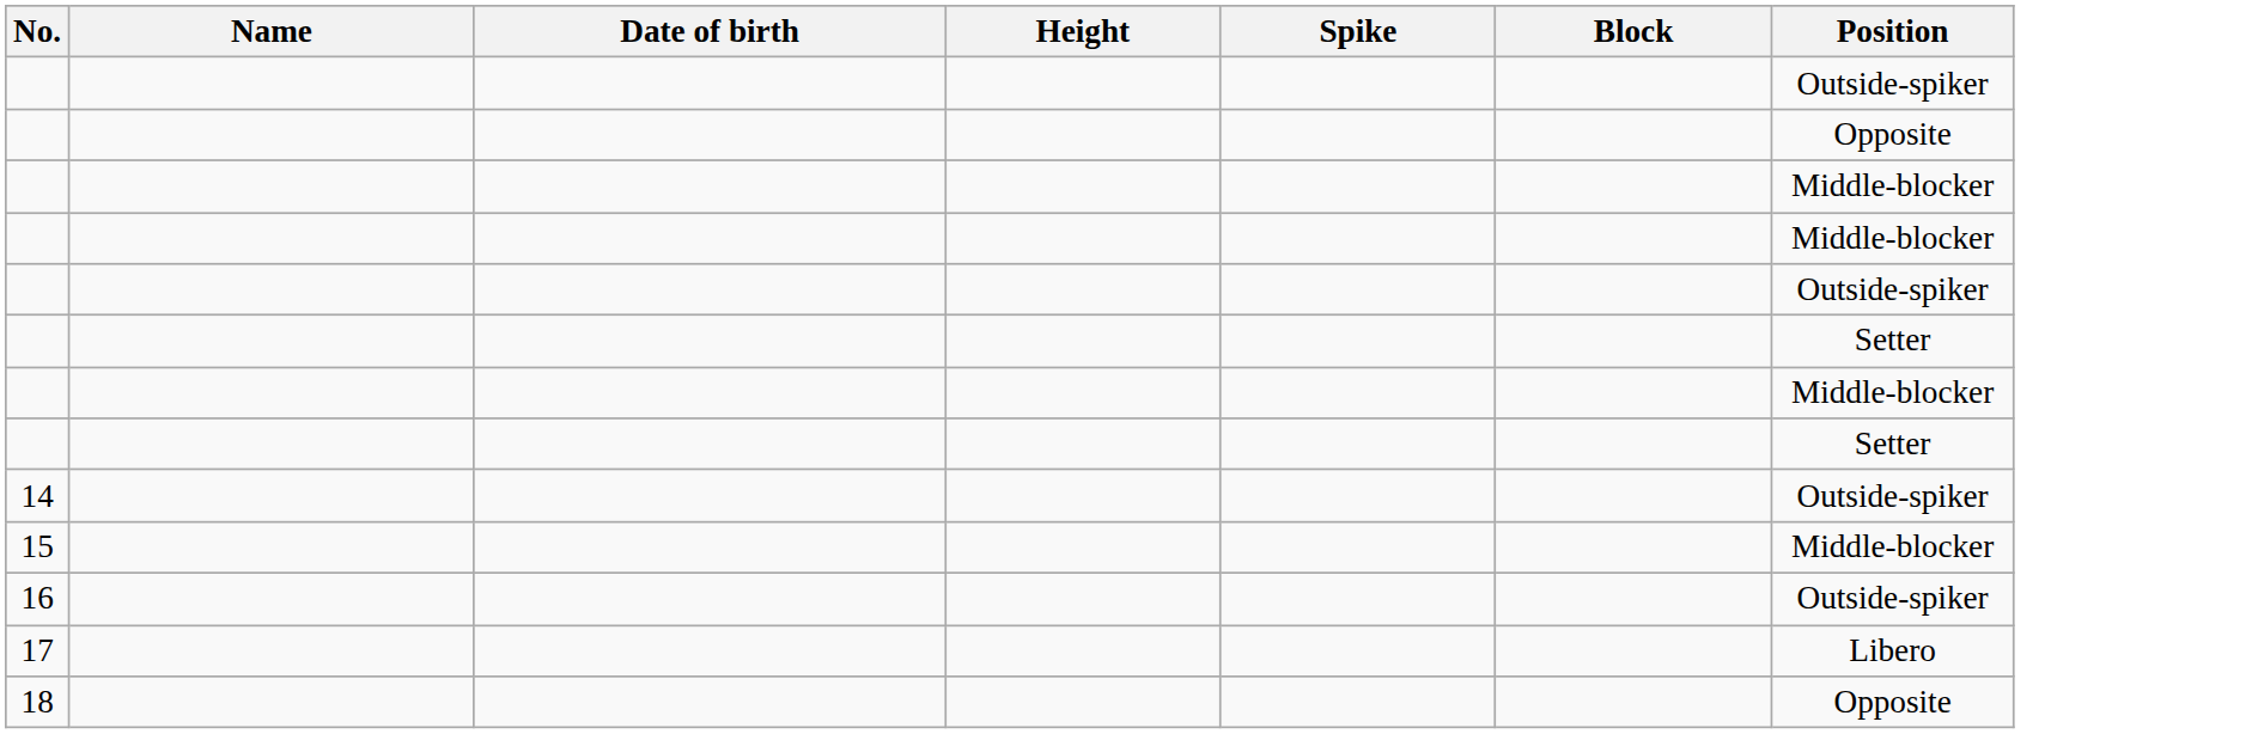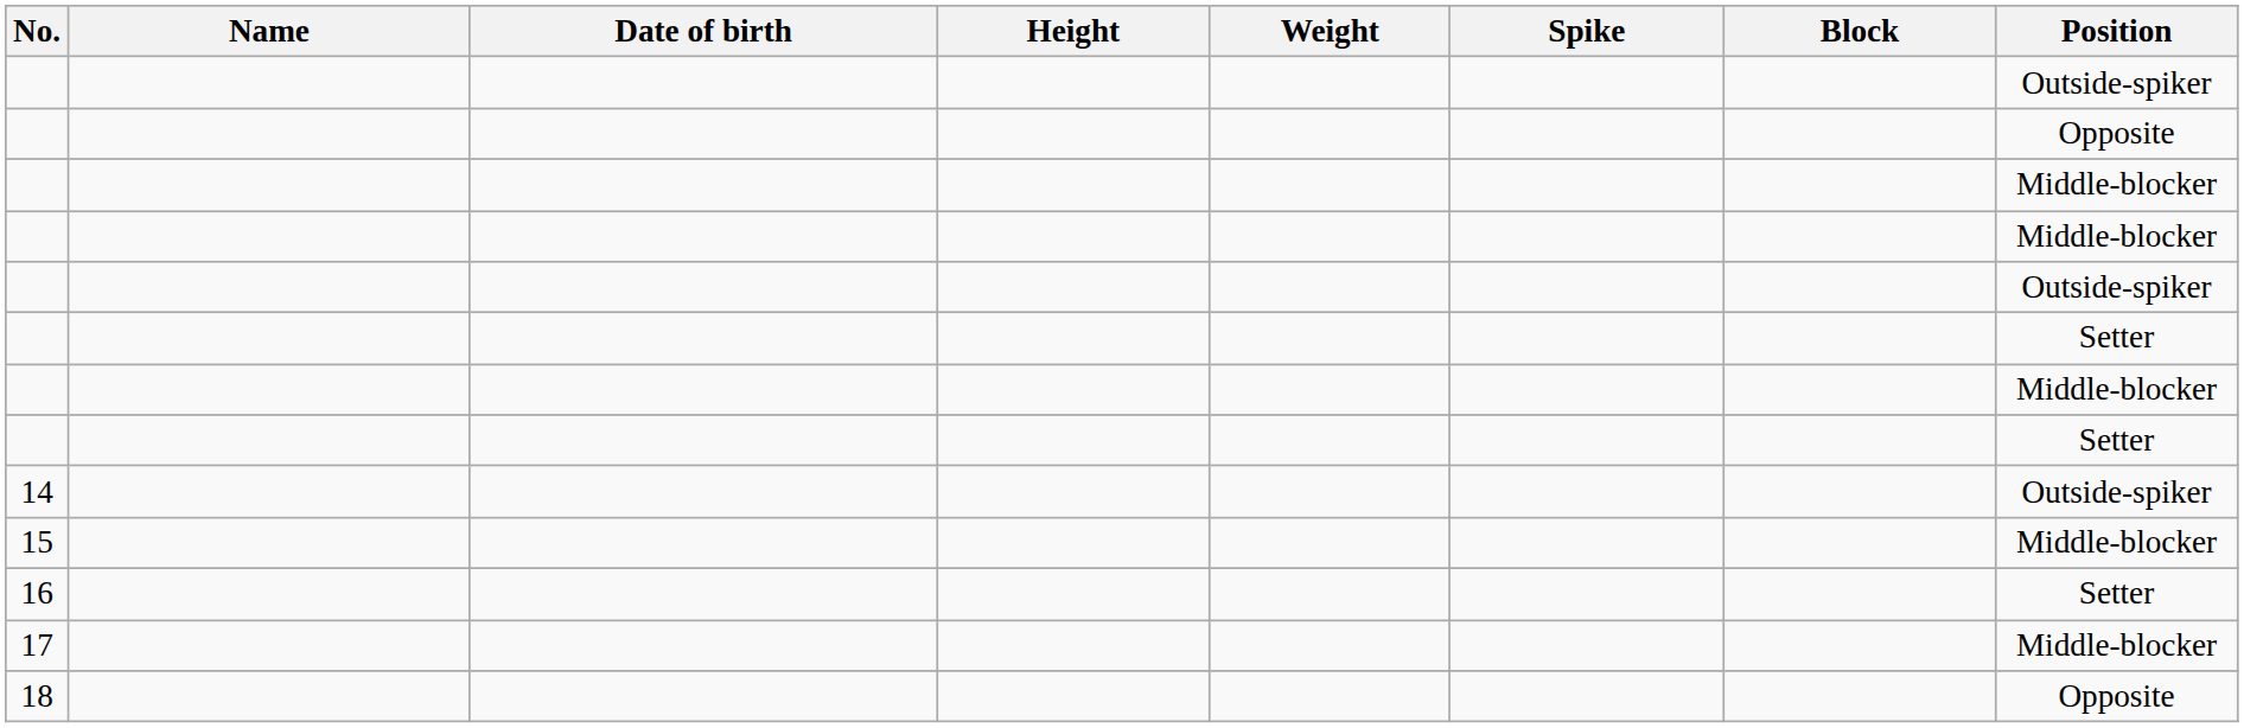+ column: Weight
16 | Position: Outside-spiker -> Setter
17 | Position: Libero -> Middle-blocker
